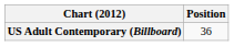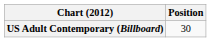US Adult Contemporary (Billboard) | Position: 36 -> 30
